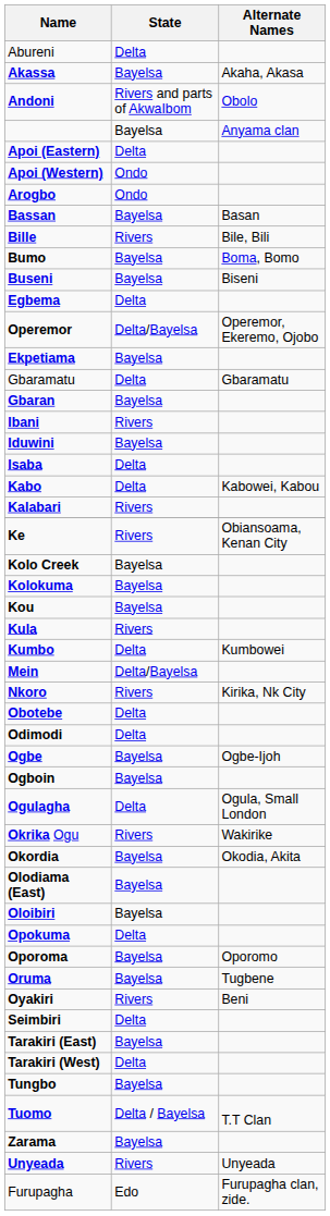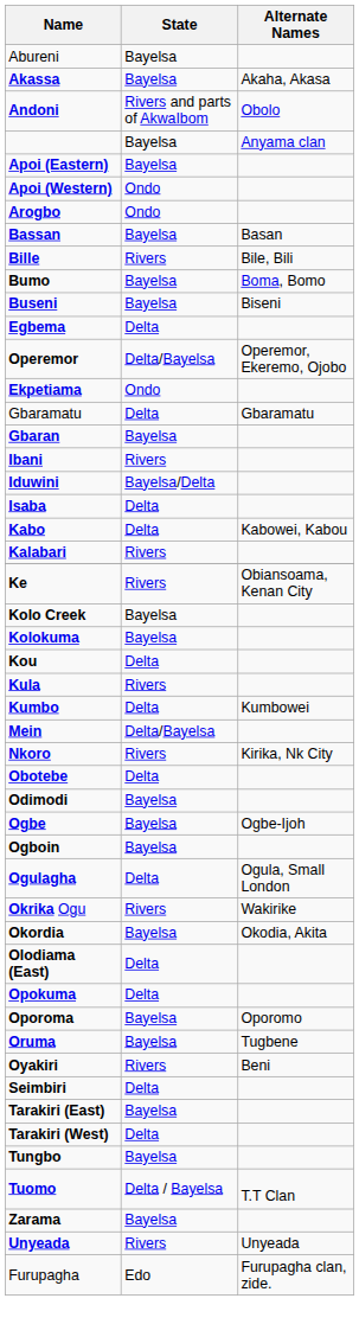Abureni | State: Delta -> Bayelsa
Apoi (Eastern) | State: Delta -> Bayelsa
Ekpetiama | State: Bayelsa -> Ondo
Iduwini | State: Bayelsa -> Bayelsa/Delta
Kou | State: Bayelsa -> Delta
Odimodi | State: Delta -> Bayelsa
Olodiama (East) | State: Bayelsa -> Delta
- row: Oloibiri | Bayelsa
